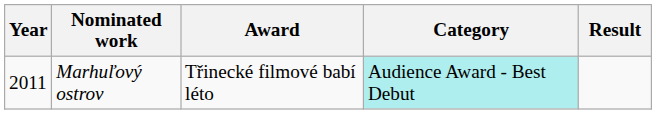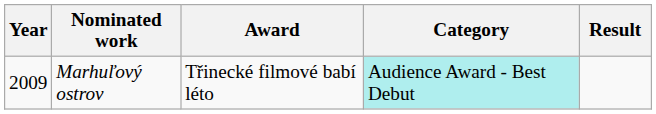Marhuľový ostrov | Year: 2011 -> 2009
